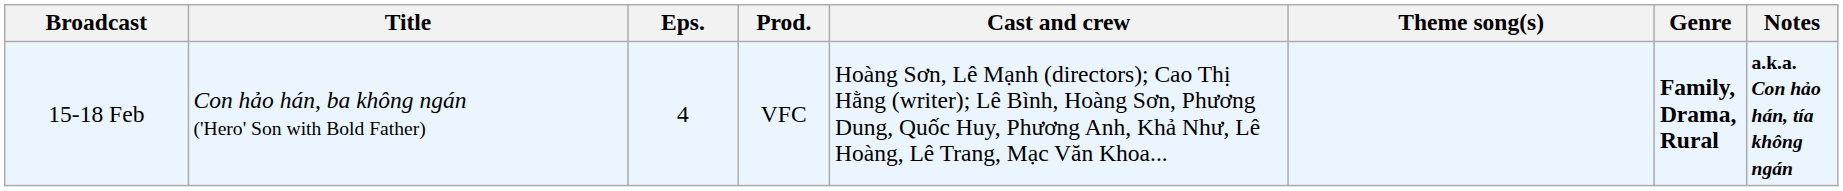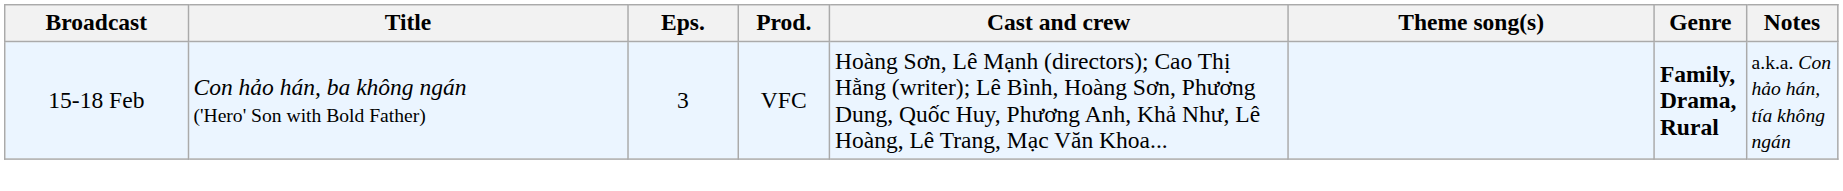15-18 Feb | Eps.: 4 -> 3
15-18 Feb | Notes: bold -> normal
